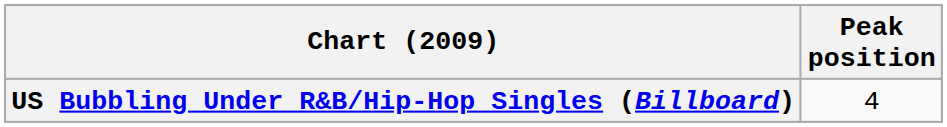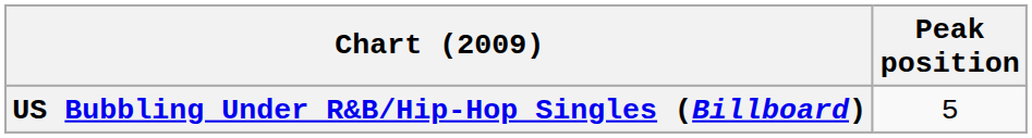US Bubbling Under R&B/Hip-Hop Singles (Billboard) | Peak position: 4 -> 5
